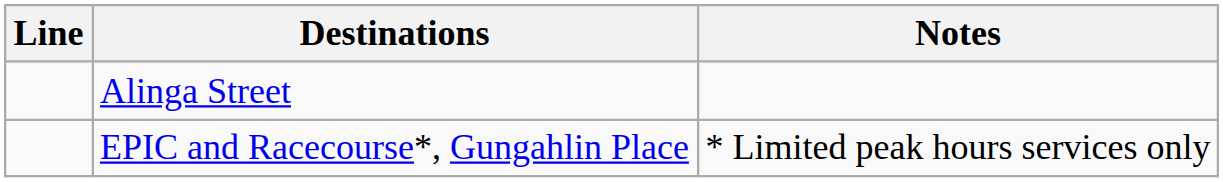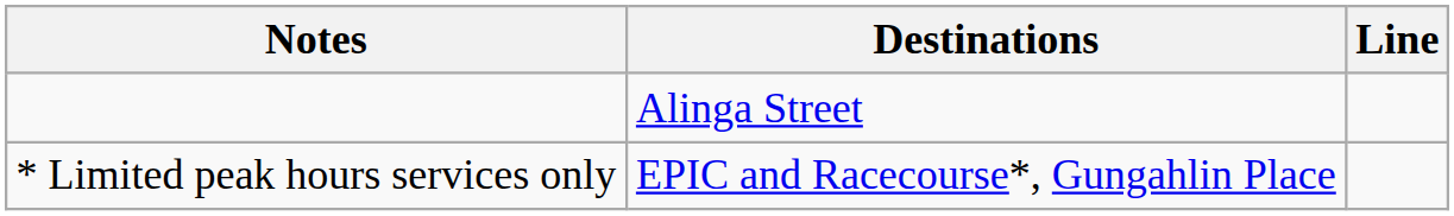columns swapped: Line <-> Notes
